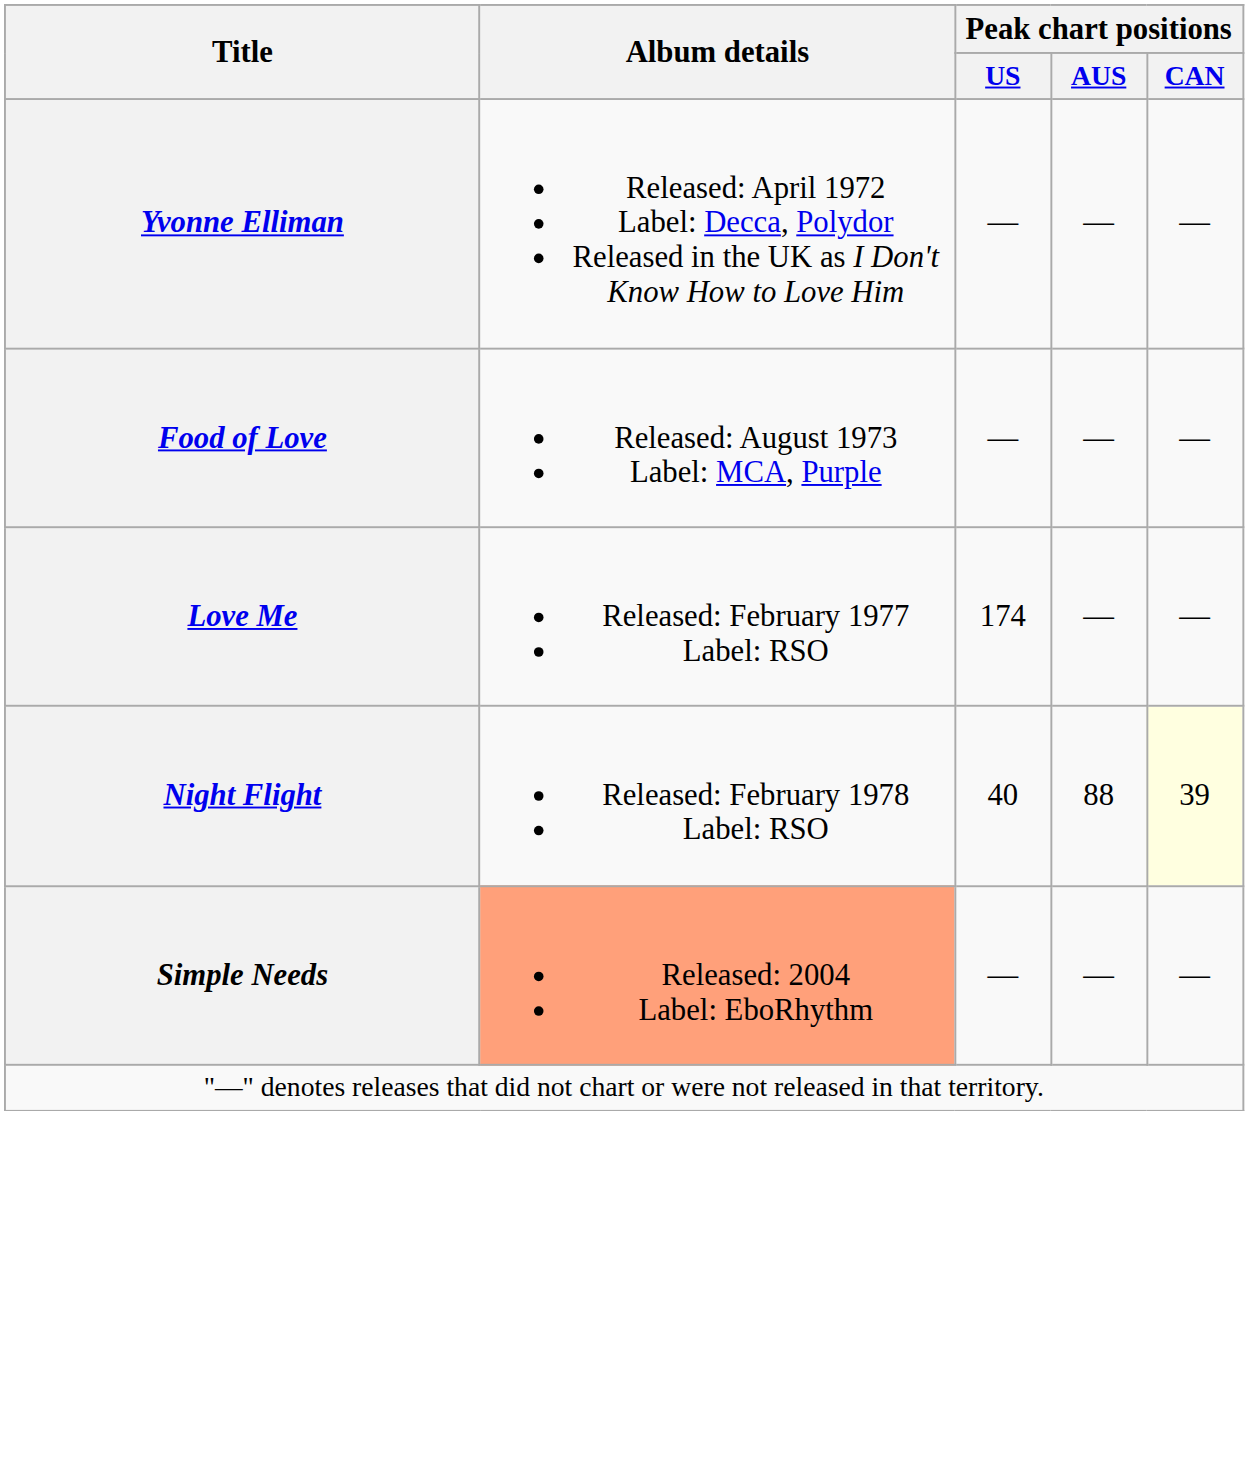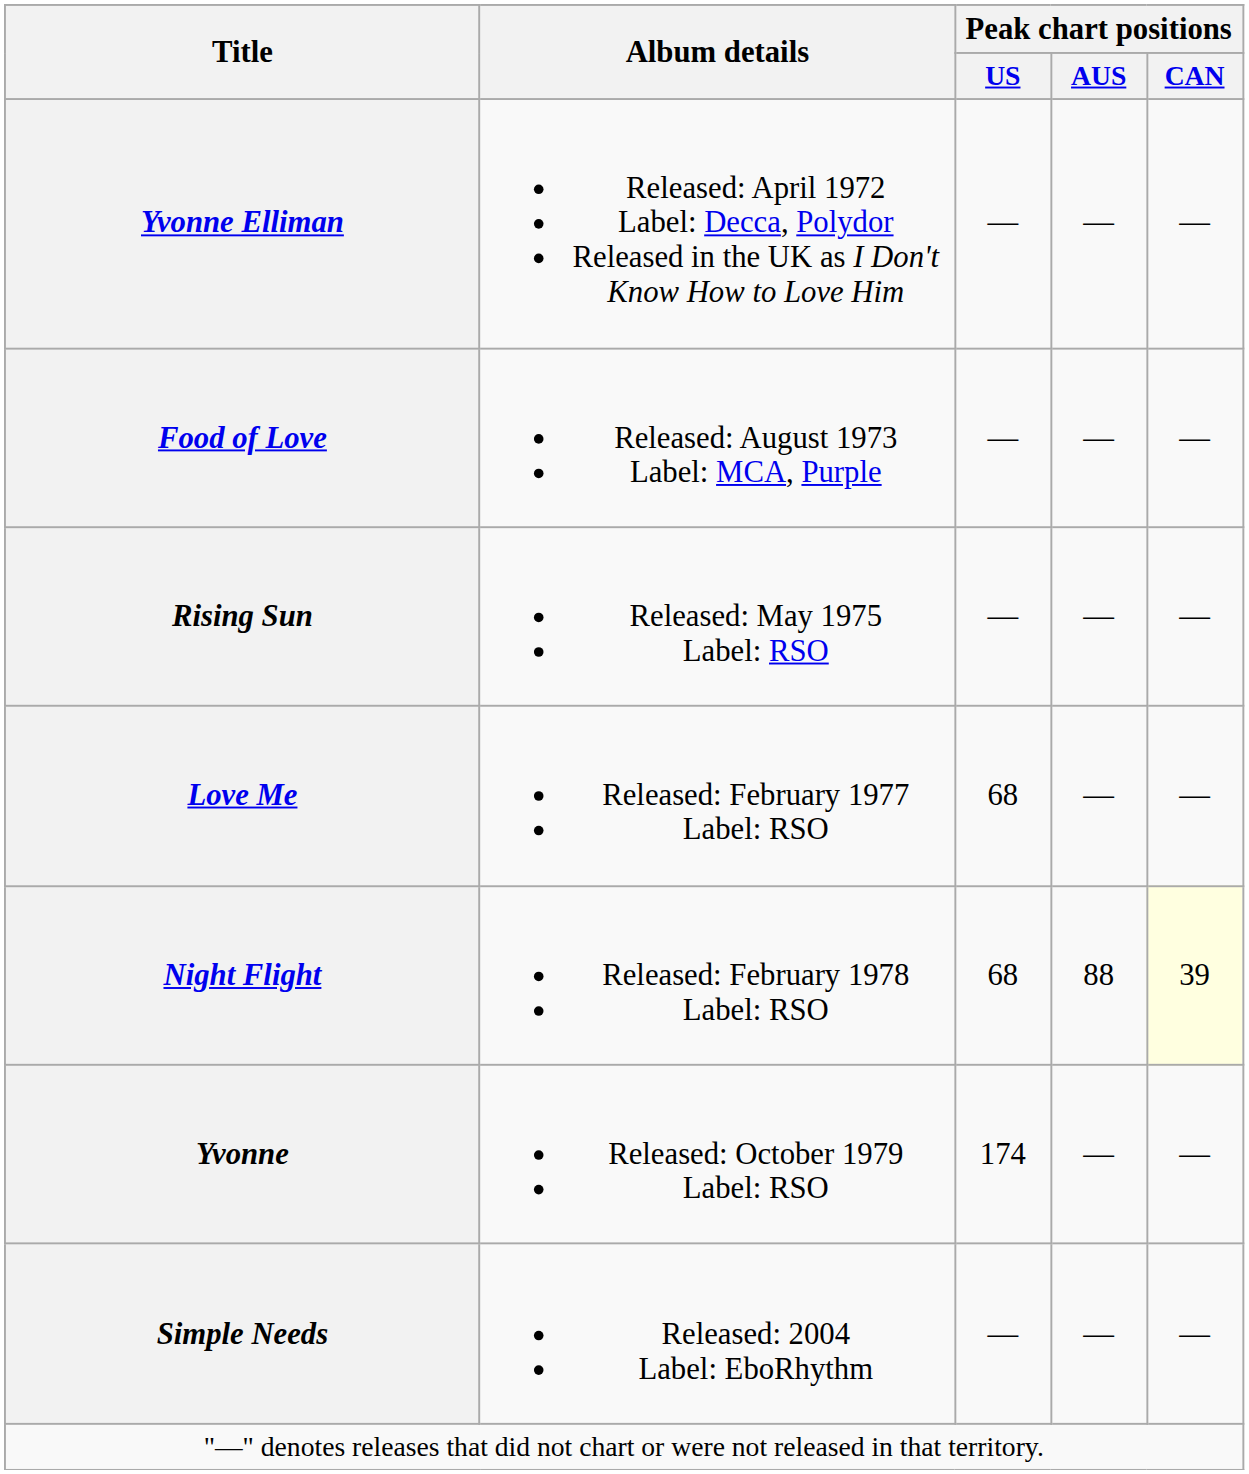+ row: Rising Sun | Released: May 1975 Label: RSO | — | — | —
Love Me | Peak chart positions / US: 174 -> 68
Night Flight | Peak chart positions / US: 40 -> 68
+ row: Yvonne | Released: October 1979 Label: RSO | 174 | — | —
Simple Needs | Album details: lightsalmon background -> no background
